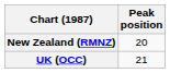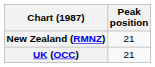New Zealand (RMNZ) | Peak position: 20 -> 21
